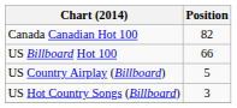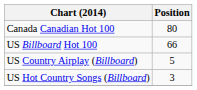Canada Canadian Hot 100 | Position: 82 -> 80
